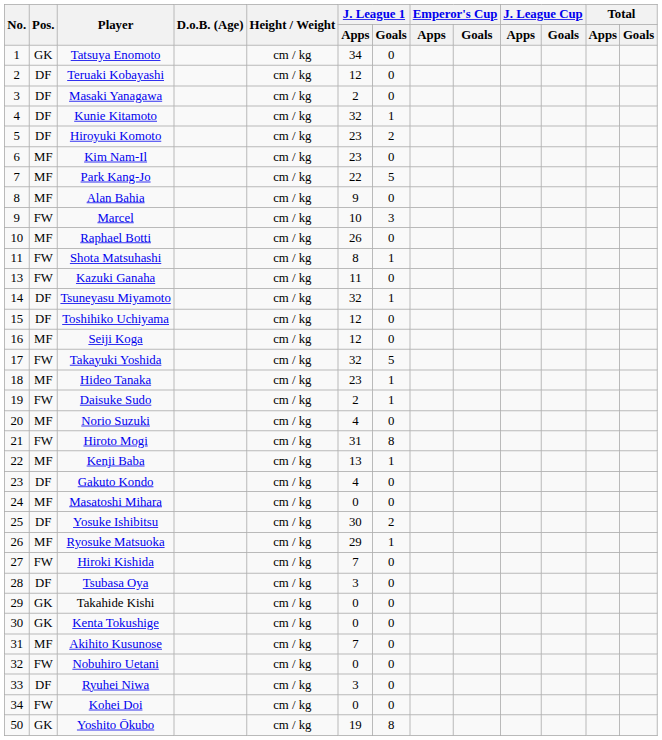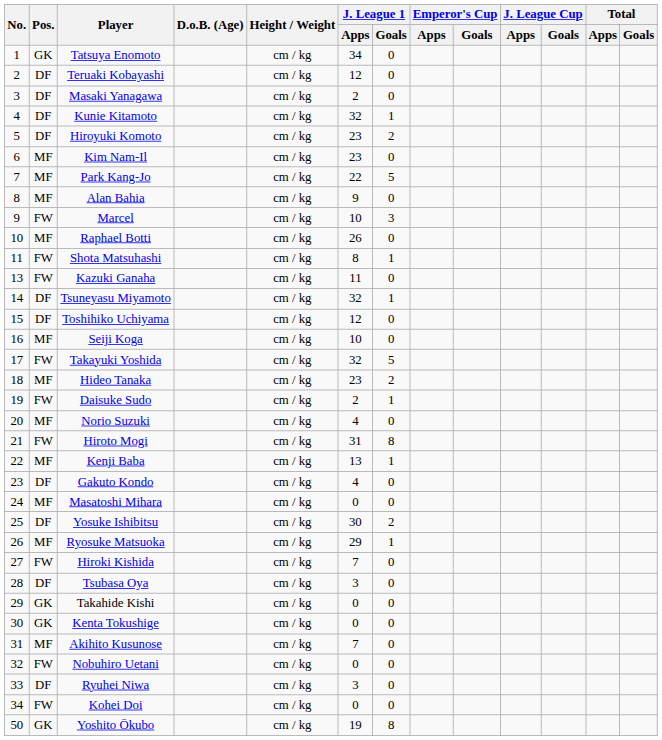Seiji Koga | J. League 1 / Apps: 12 -> 10
Hideo Tanaka | J. League 1 / Goals: 1 -> 2
